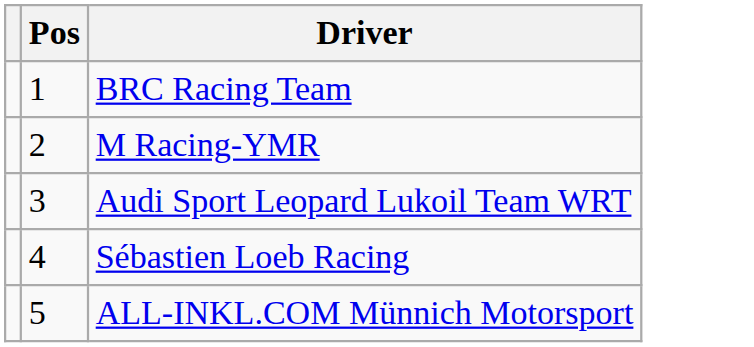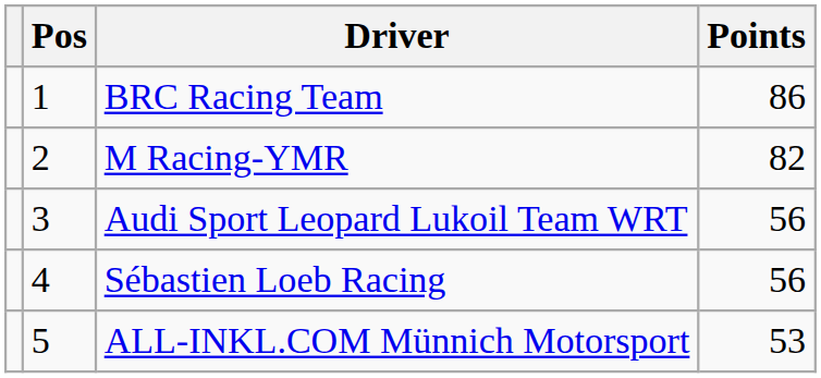+ column: Points | 86 | 82 | 56 | 56 | 53
